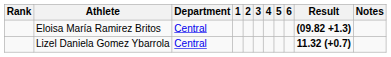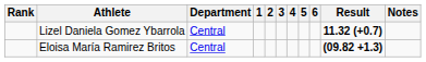rows swapped: Lizel Daniela Gomez Ybarrola <-> Eloisa María Ramirez Britos
